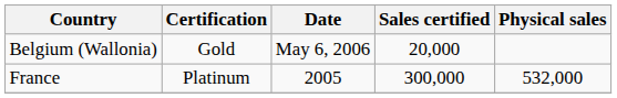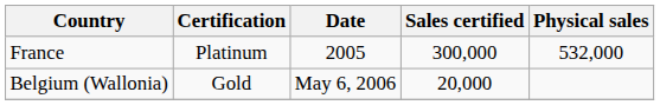rows swapped: Belgium (Wallonia) <-> France
